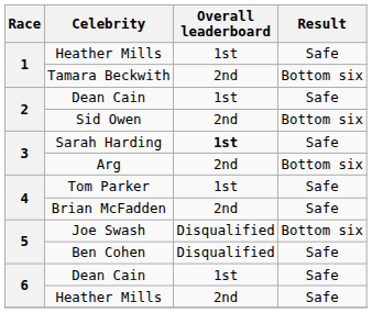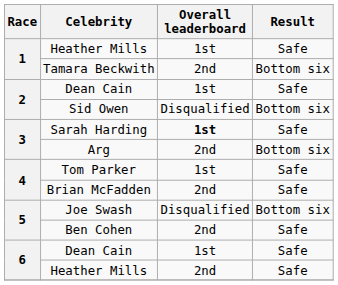Sid Owen | Overall leaderboard: 2nd -> Disqualified
Ben Cohen | Overall leaderboard: Disqualified -> 2nd
